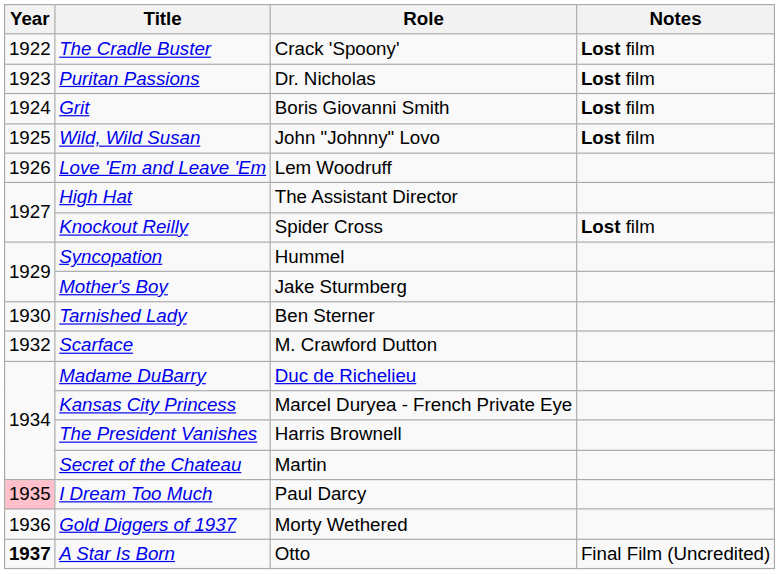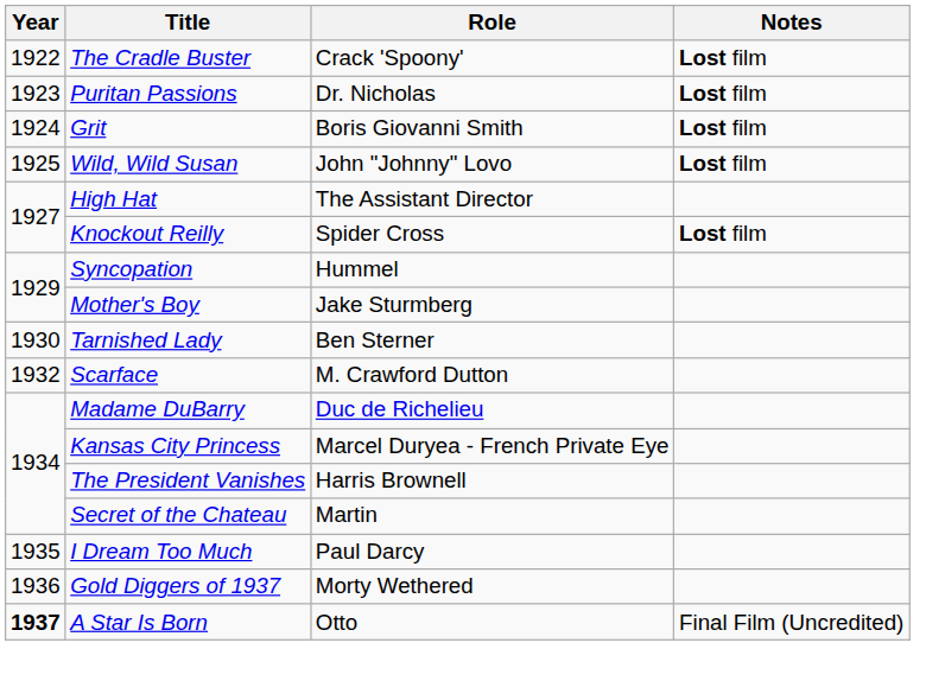- row: 1926 | Love 'Em and Leave 'Em | Lem Woodruff
I Dream Too Much | Year: pink background -> no background
